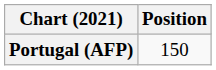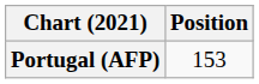Portugal (AFP) | Position: 150 -> 153
